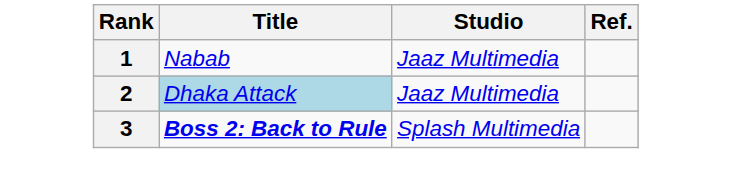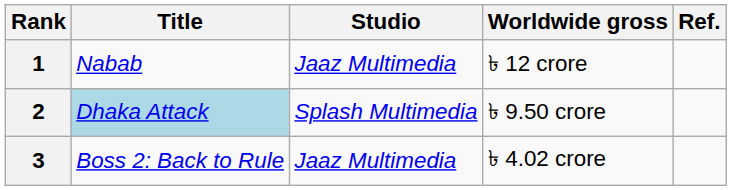+ column: Worldwide gross | ৳ 12 crore | ৳ 9.50 crore | ৳ 4.02 crore
2 | Studio: Jaaz Multimedia -> Splash Multimedia
3 | Title: bold -> normal
3 | Studio: Splash Multimedia -> Jaaz Multimedia
